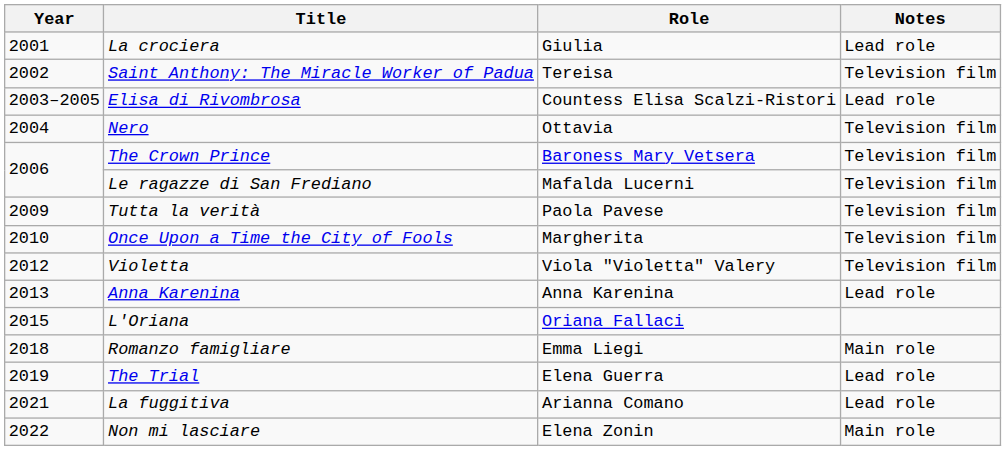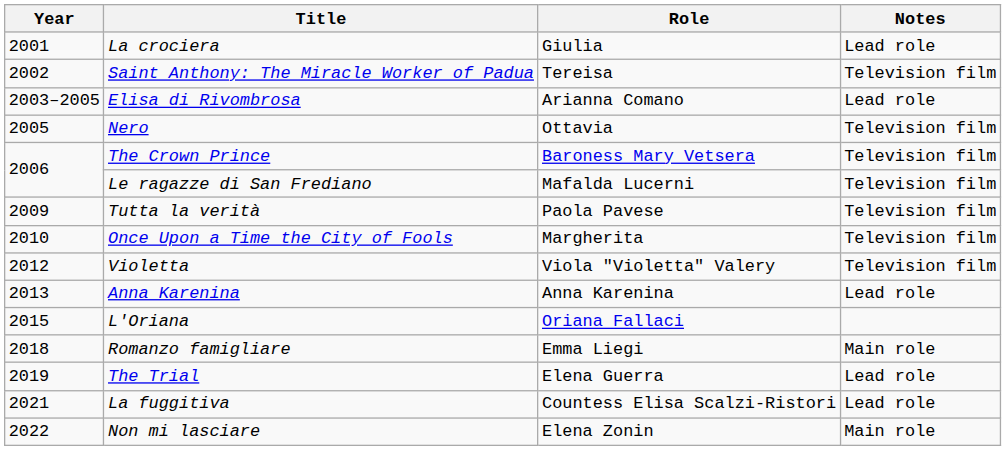Elisa di Rivombrosa | Role: Countess Elisa Scalzi-Ristori -> Arianna Comano
Nero | Year: 2004 -> 2005
La fuggitiva | Role: Arianna Comano -> Countess Elisa Scalzi-Ristori
